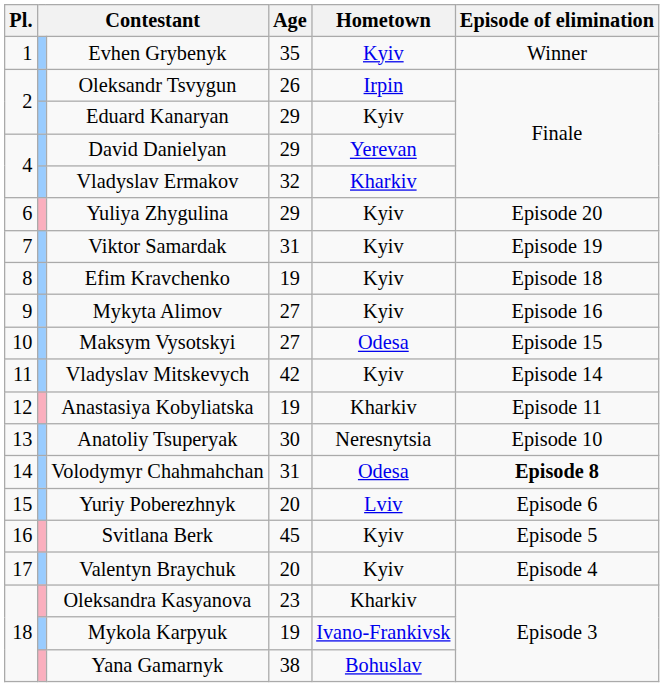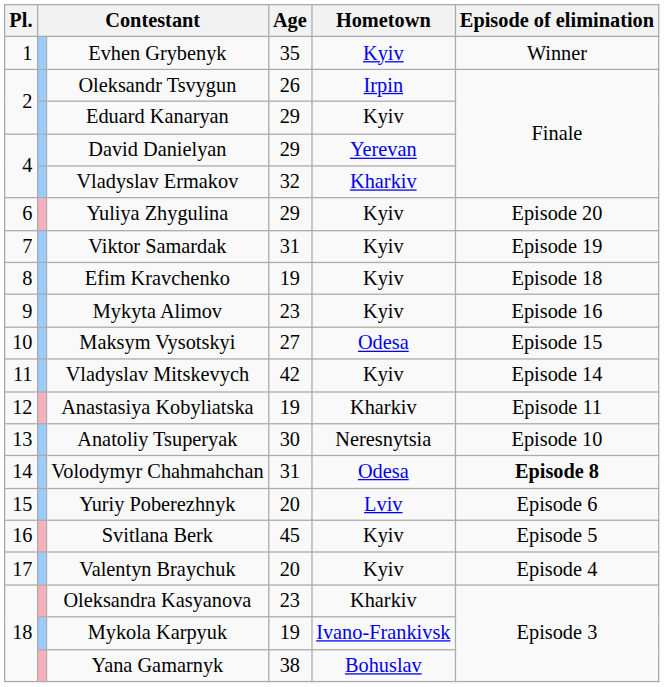Mykyta Alimov | Age: 27 -> 23
